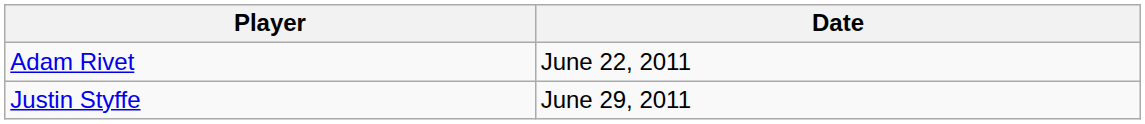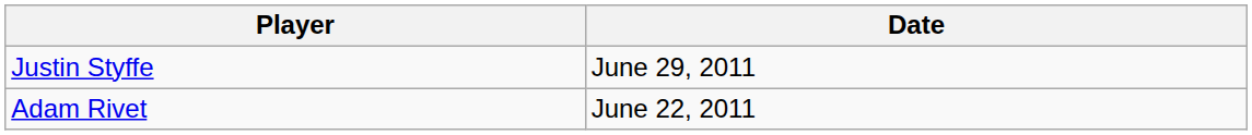rows swapped: Adam Rivet <-> Justin Styffe
